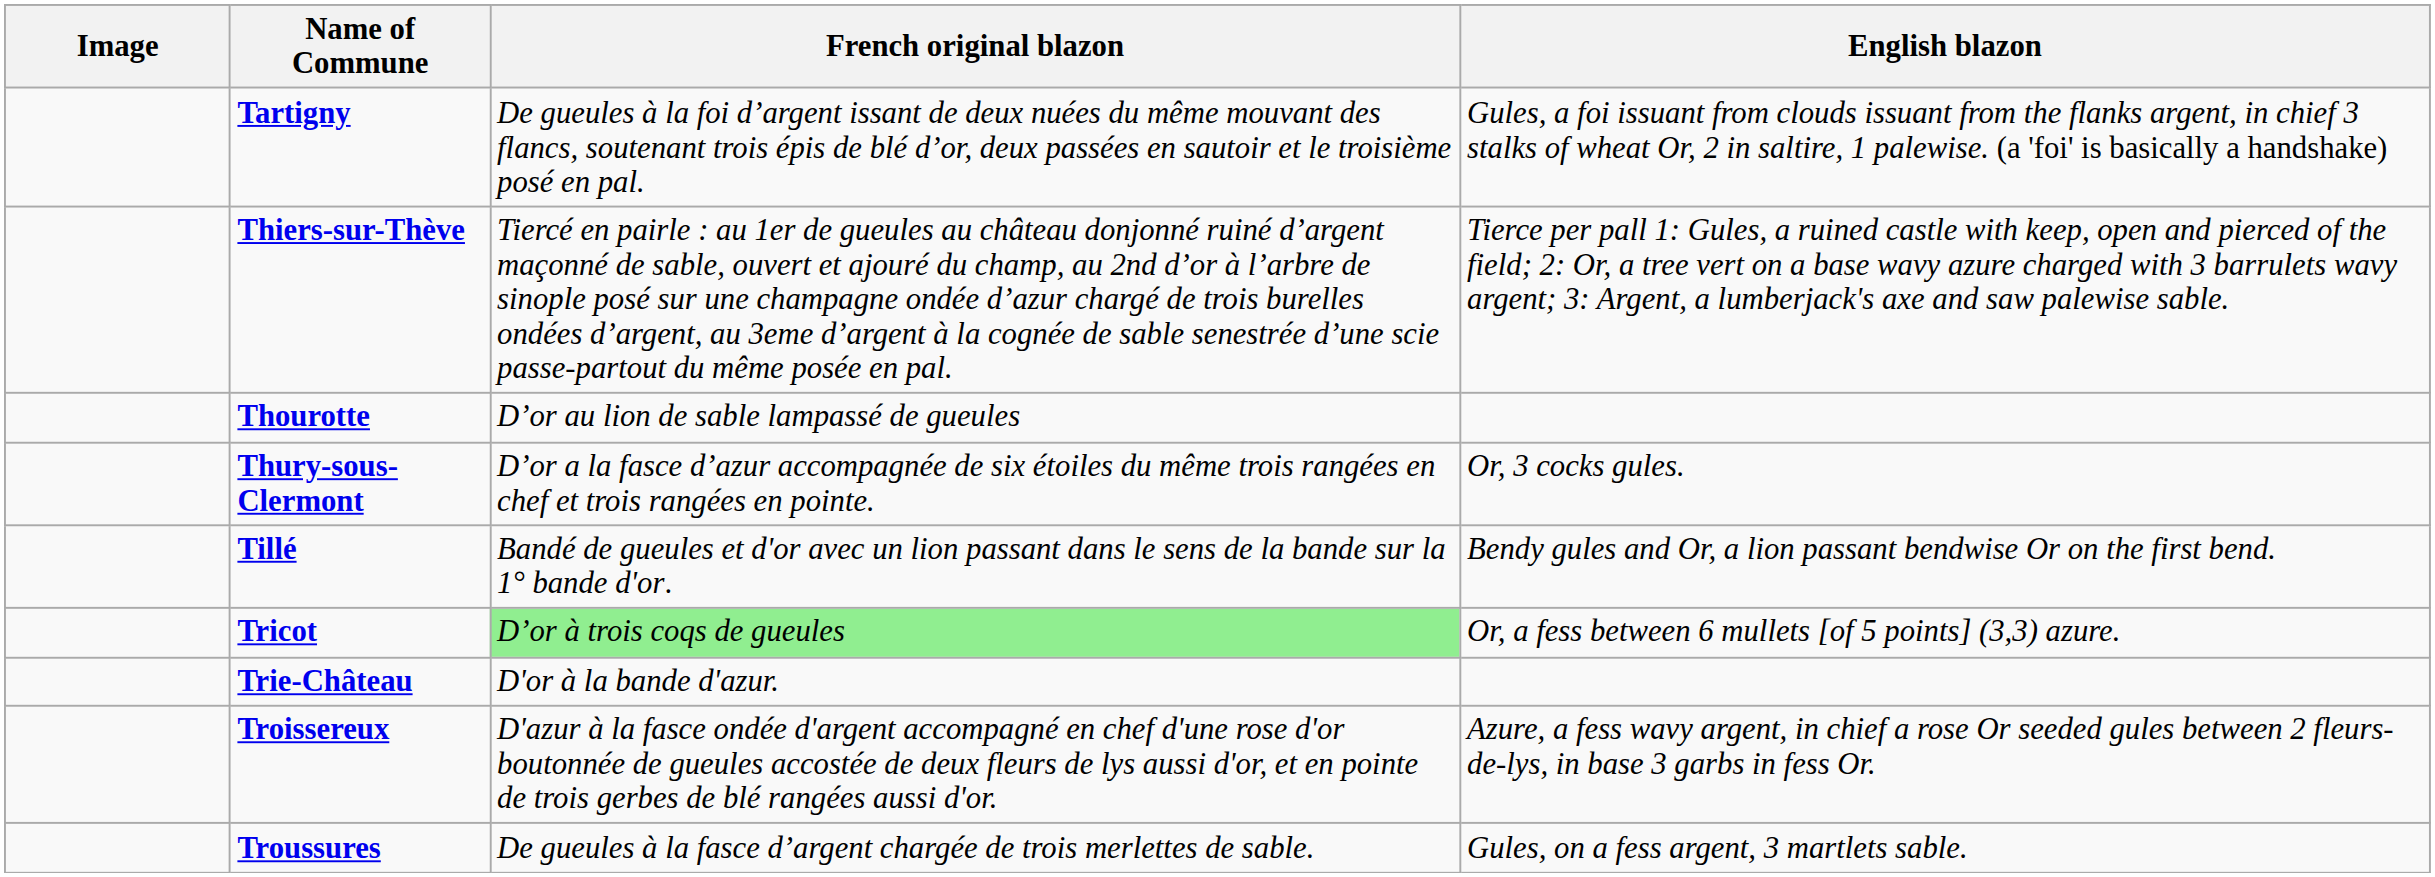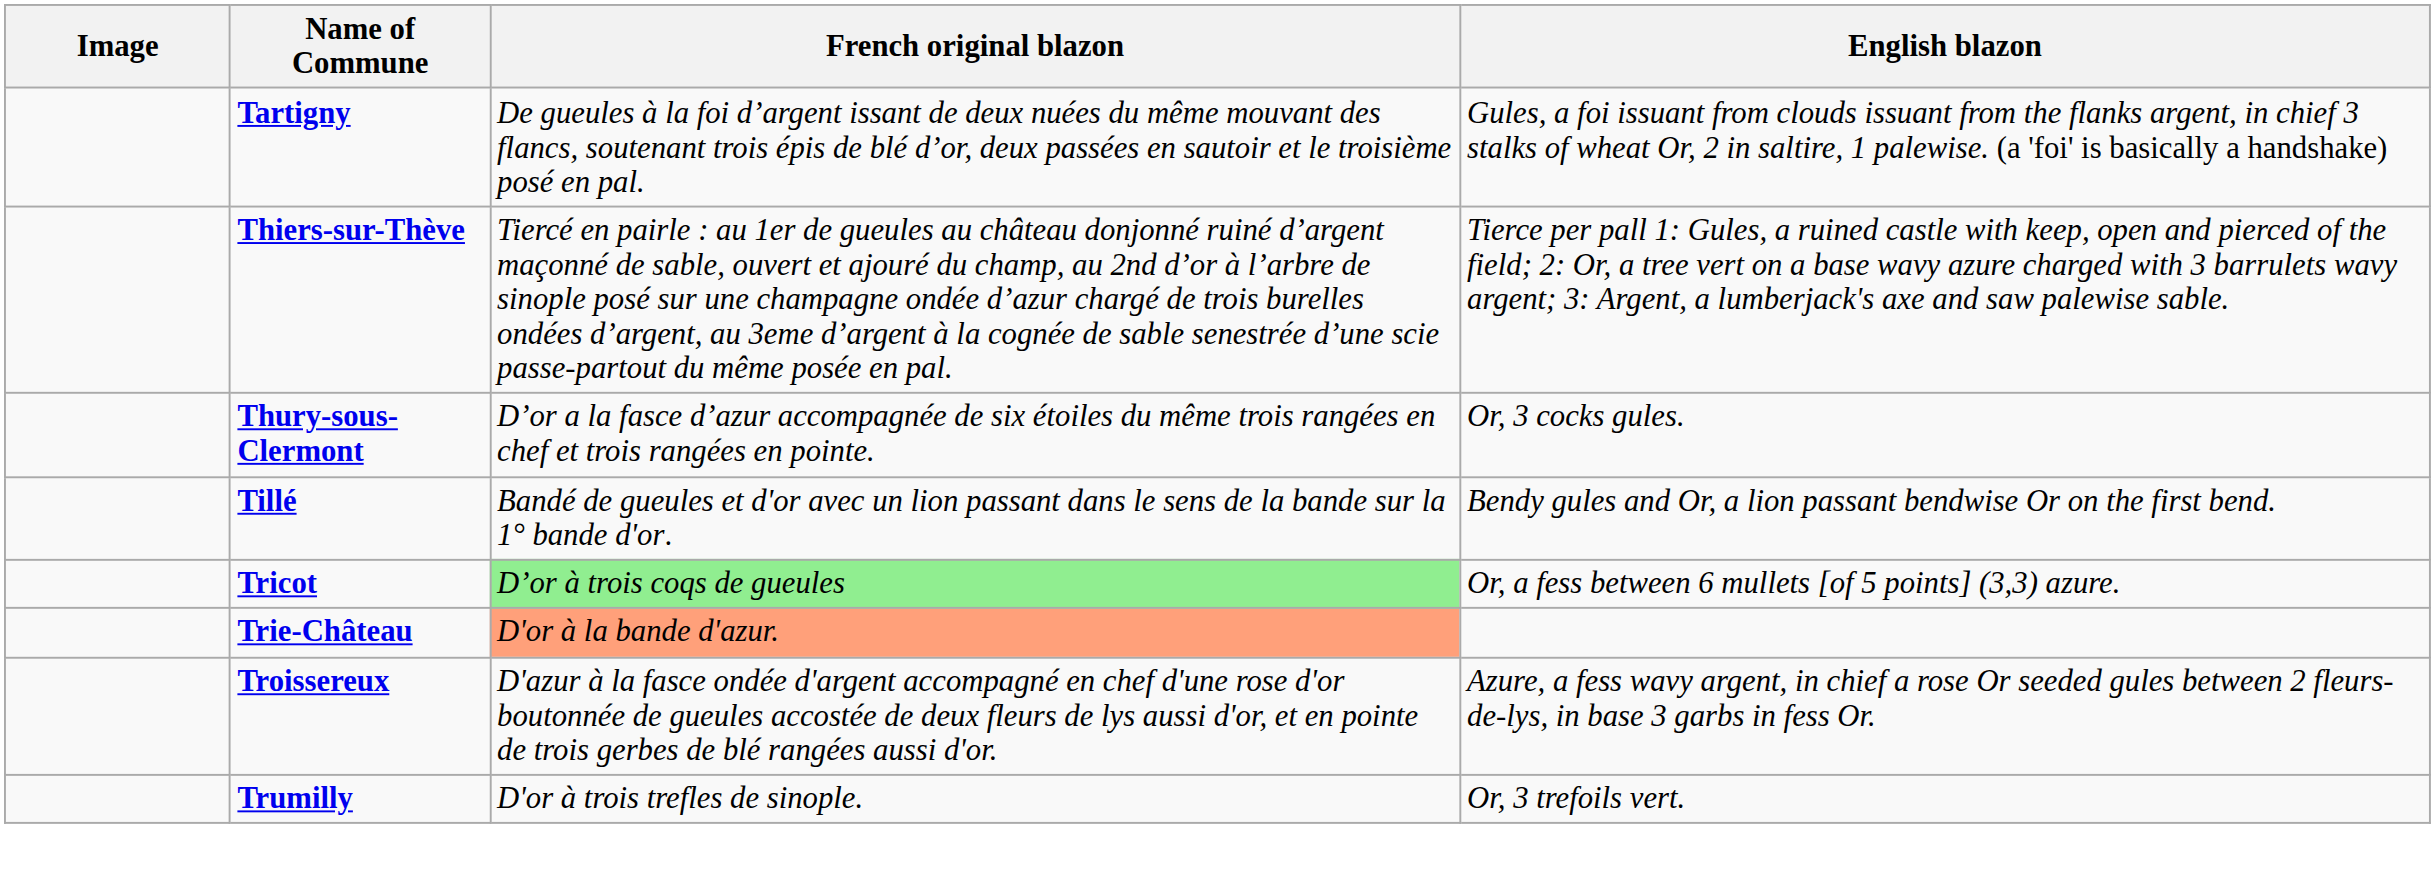- row: Thourotte | D’or au lion de sable lampassé de gueules
Trie-Château | French original blazon: no background -> lightsalmon background
- row: Troussures | De gueules à la fasce d’argent chargée de trois merlettes de sable. | Gules, on a fess argent, 3 martlets sable.
+ row: Trumilly | D'or à trois trefles de sinople. | Or, 3 trefoils vert.
